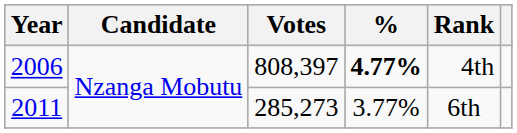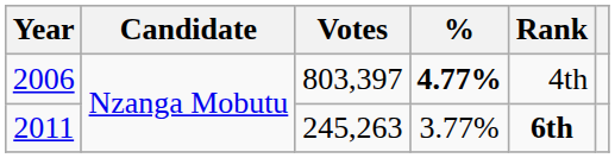2006 | Votes: 808,397 -> 803,397
2011 | Votes: 285,273 -> 245,263
2011 | Rank: normal -> bold
